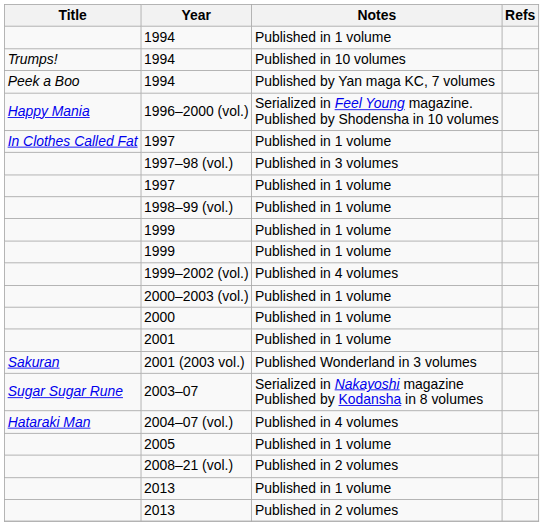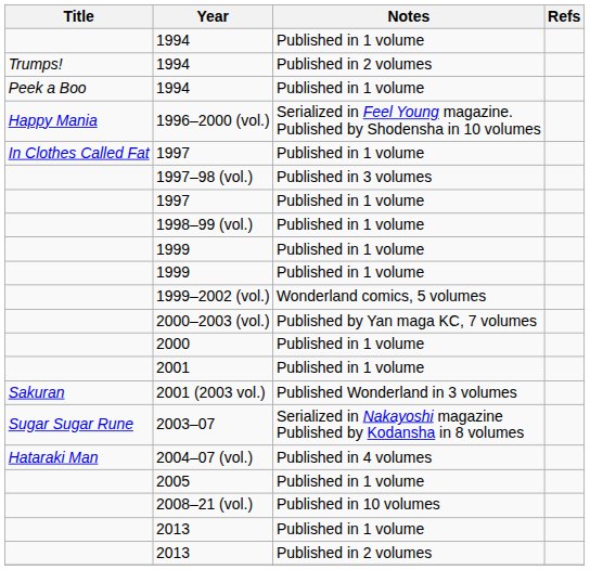Trumps! / 1994 | Notes: Published in 10 volumes -> Published in 2 volumes
Peek a Boo / 1994 | Notes: Published by Yan maga KC, 7 volumes -> Published in 1 volume
1999–2002 (vol.) | Notes: Published in 4 volumes -> Wonderland comics, 5 volumes
2000–2003 (vol.) | Notes: Published in 1 volume -> Published by Yan maga KC, 7 volumes
2008–21 (vol.) | Notes: Published in 2 volumes -> Published in 10 volumes
